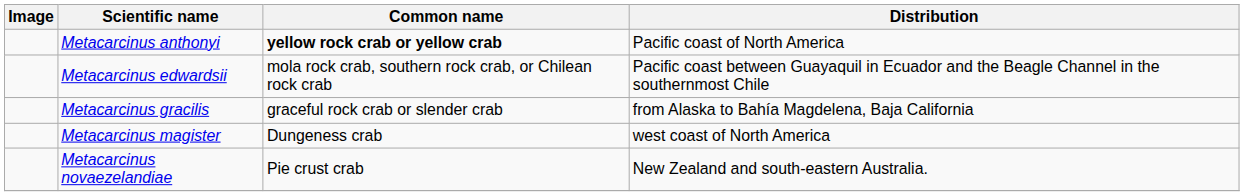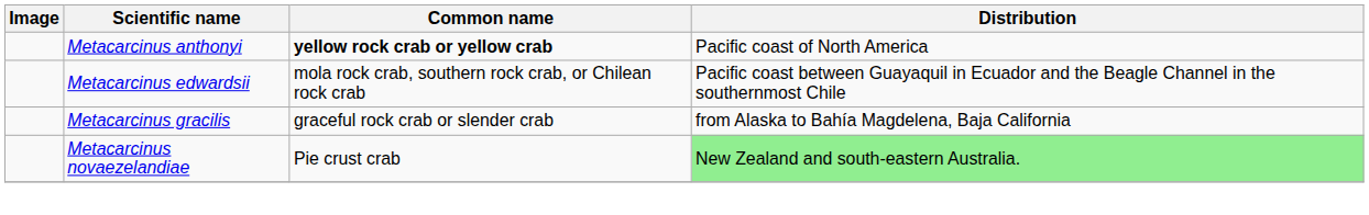- row: Metacarcinus magister | Dungeness crab | west coast of North America
Metacarcinus novaezelandiae | Distribution: no background -> lightgreen background
